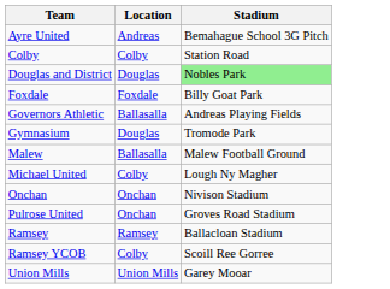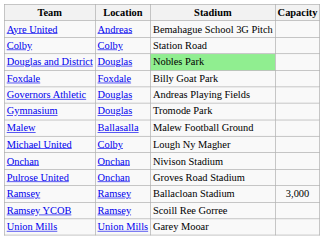+ column: Capacity | 3,000
Governors Athletic | Location: Ballasalla -> Douglas
Ramsey YCOB | Location: Colby -> Ramsey
